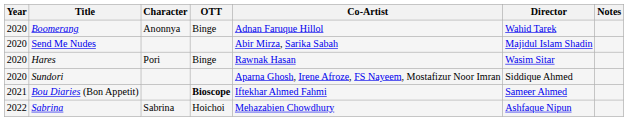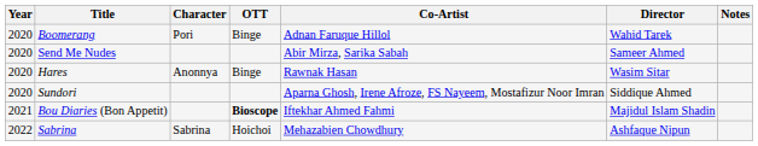Boomerang | Character: Anonnya -> Pori
Send Me Nudes | Director: Majidul Islam Shadin -> Sameer Ahmed
Hares | Character: Pori -> Anonnya
Bou Diaries (Bon Appetit) | Director: Sameer Ahmed -> Majidul Islam Shadin
